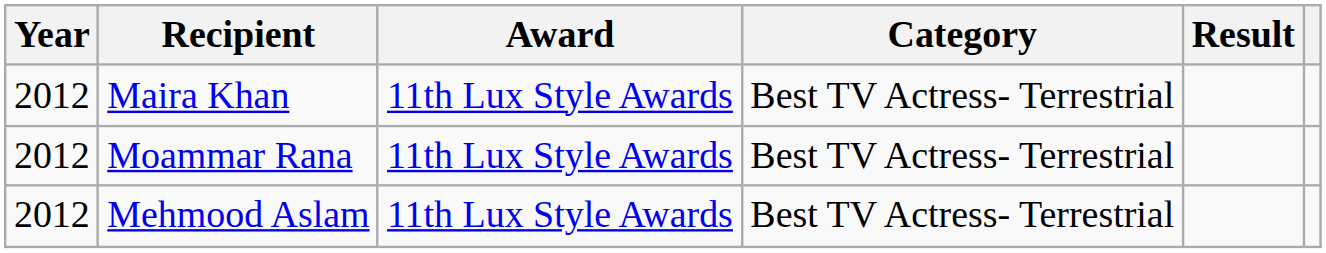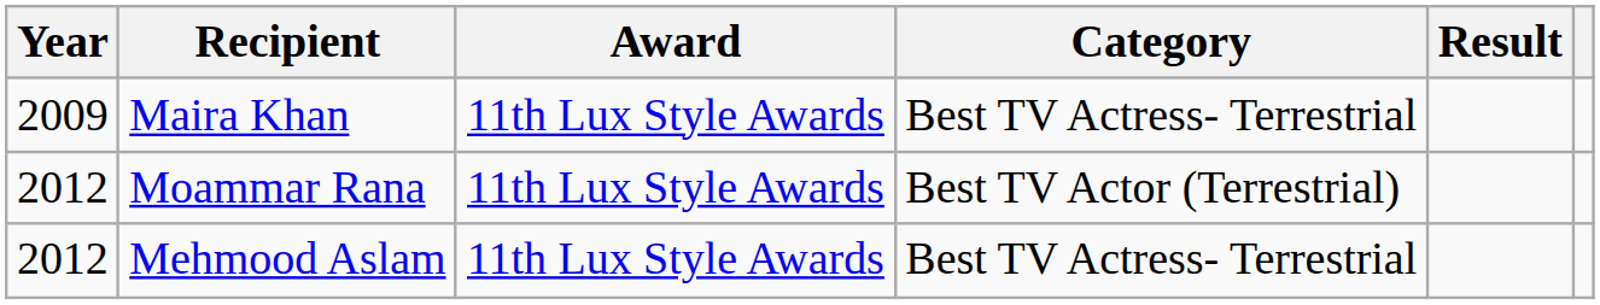Maira Khan | Year: 2012 -> 2009
Moammar Rana | Category: Best TV Actress- Terrestrial -> Best TV Actor (Terrestrial)
